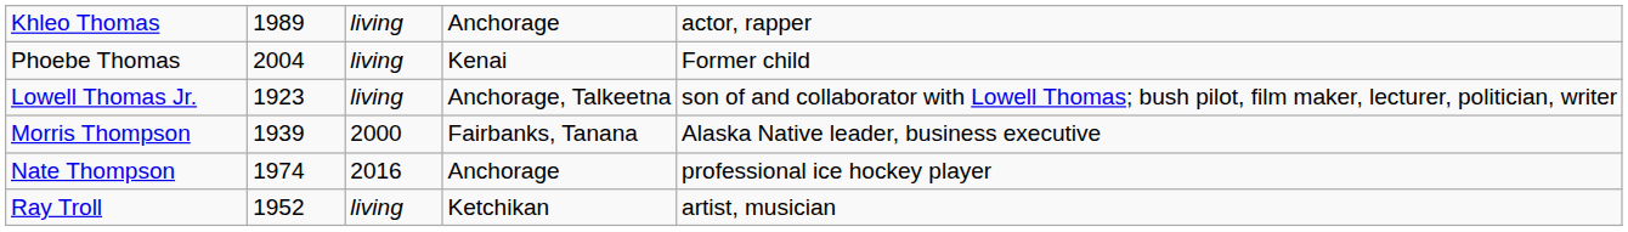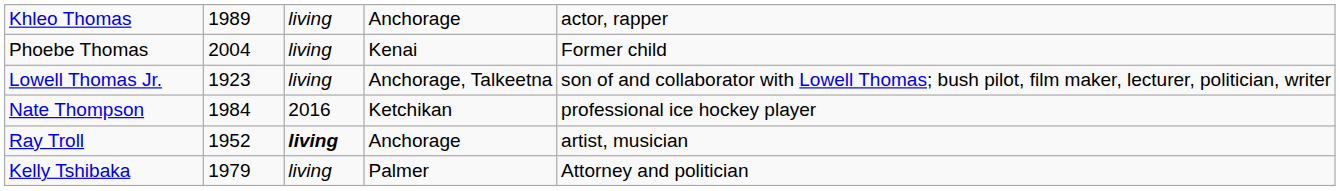- row: Morris Thompson | 1939 | 2000 | Fairbanks, Tanana | Alaska Native leader, business executive
Nate Thompson | column 2: 1974 -> 1984
Nate Thompson | column 4: Anchorage -> Ketchikan
Ray Troll | column 3: normal -> bold
Ray Troll | column 4: Ketchikan -> Anchorage
+ row: Kelly Tshibaka | 1979 | living | Palmer | Attorney and politician
